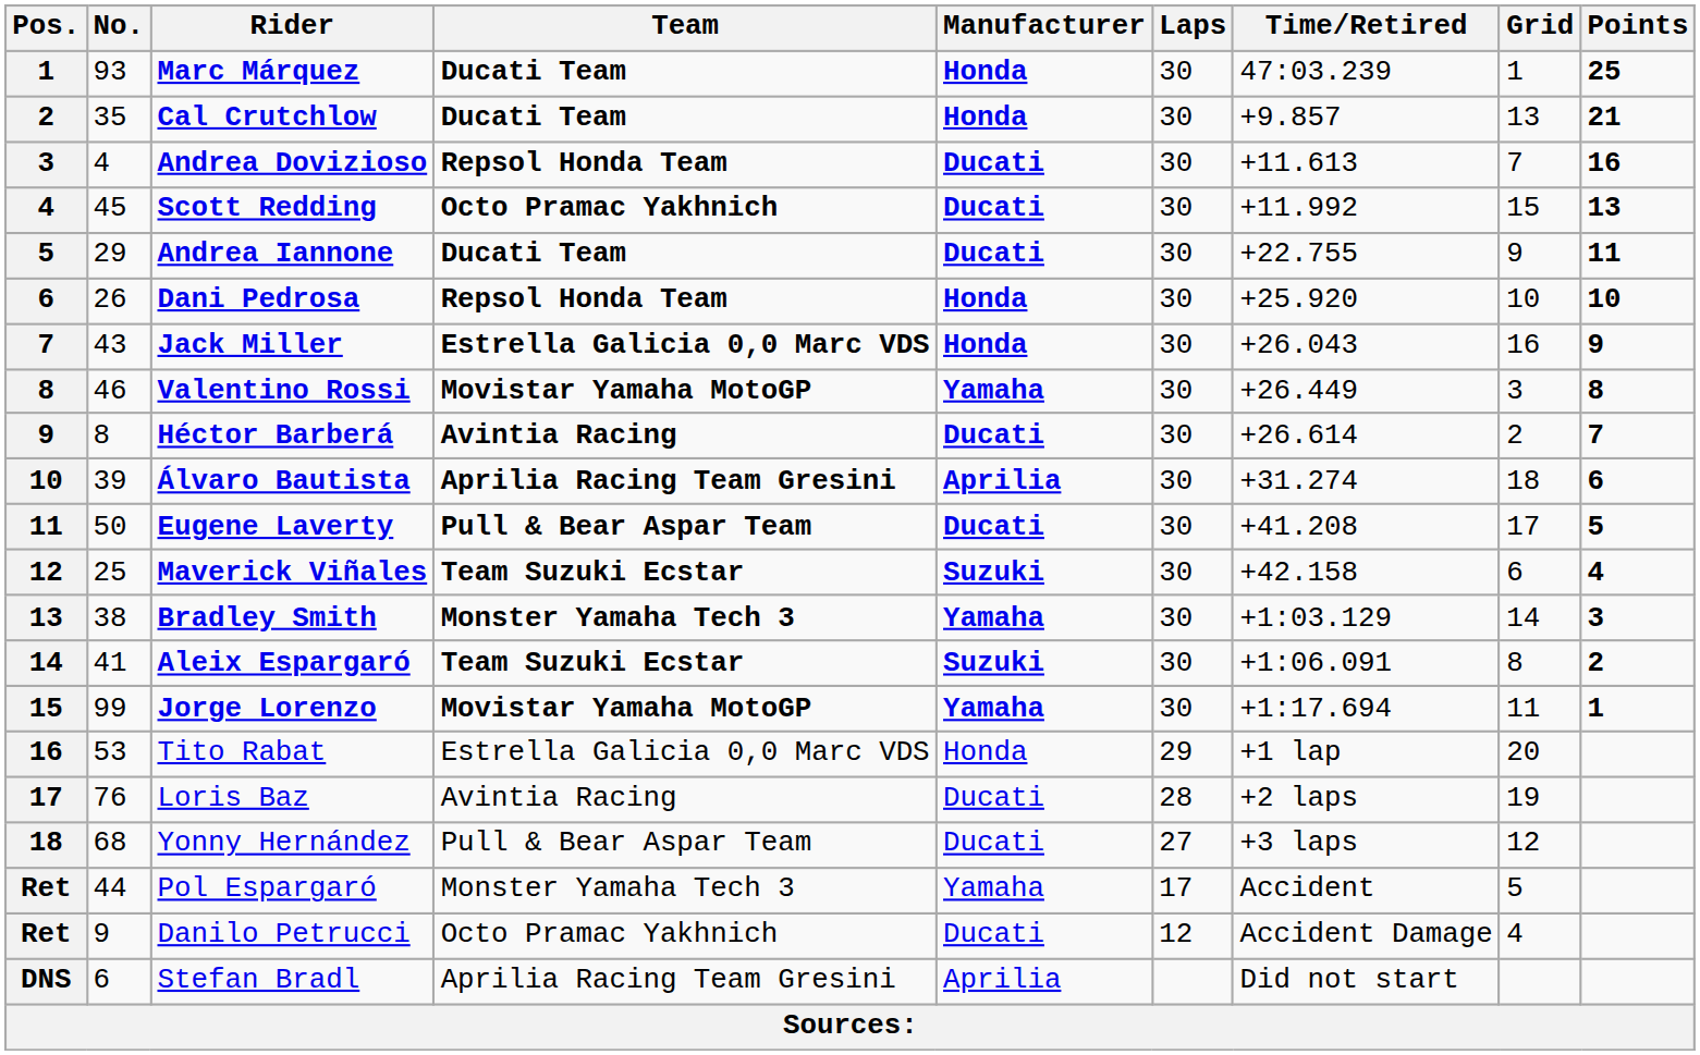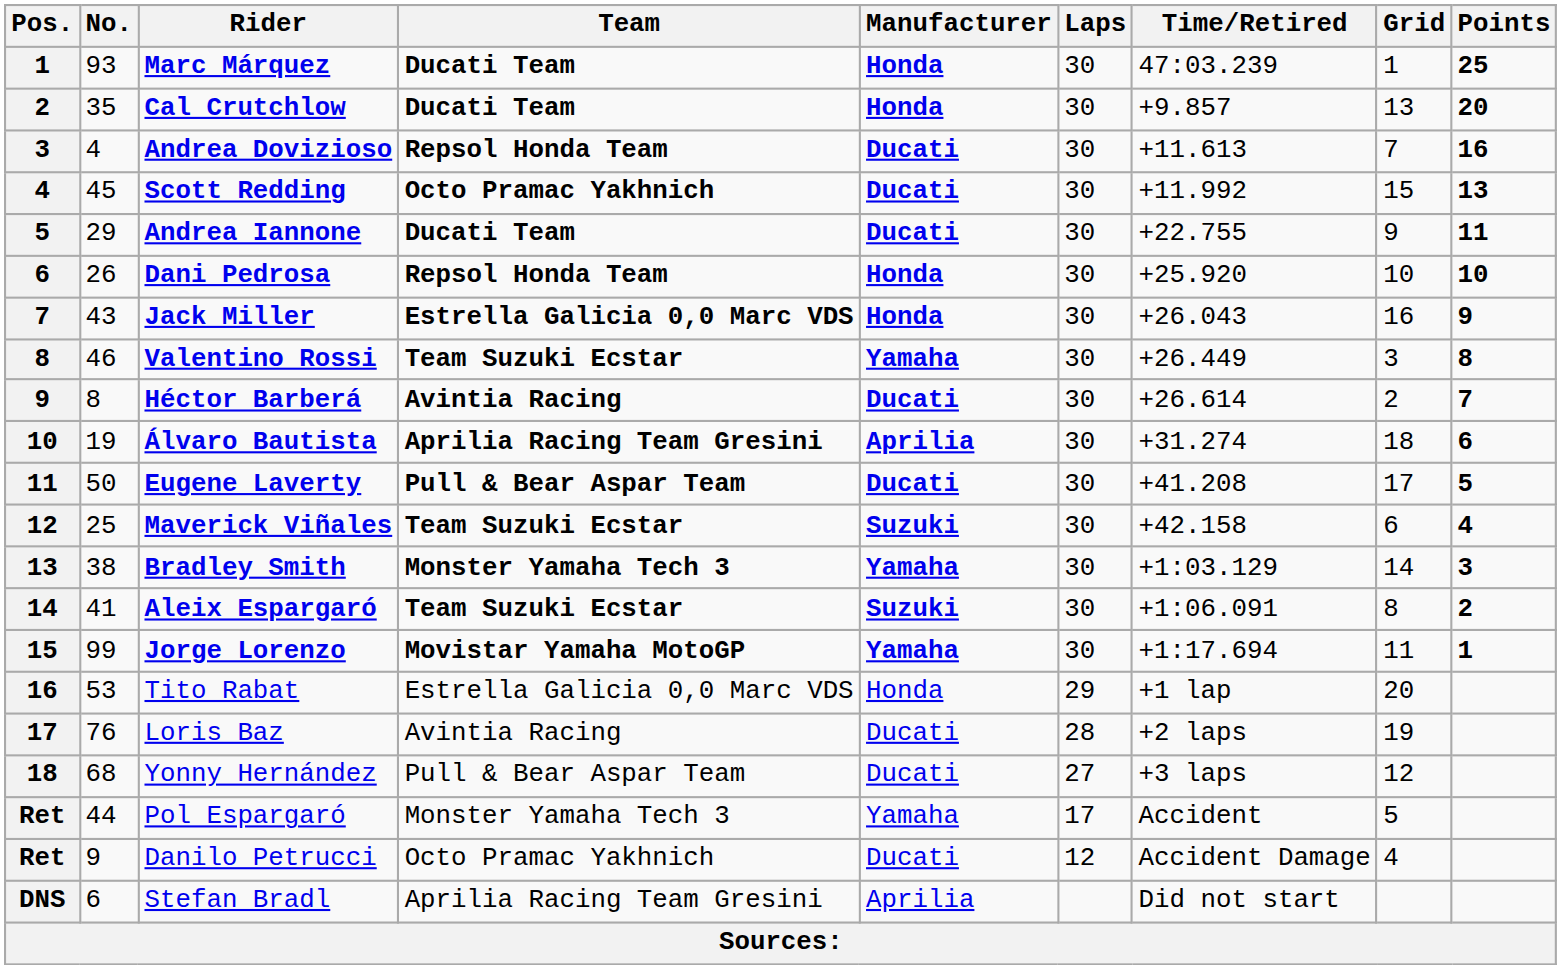Cal Crutchlow | Points: 21 -> 20
Valentino Rossi | Team: Movistar Yamaha MotoGP -> Team Suzuki Ecstar
Álvaro Bautista | No.: 39 -> 19
